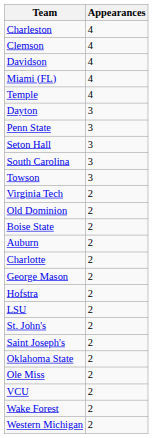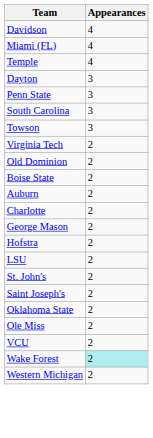- row: Charleston | 4
- row: Clemson | 4
- row: Seton Hall | 3
Wake Forest | Appearances: no background -> paleturquoise background
